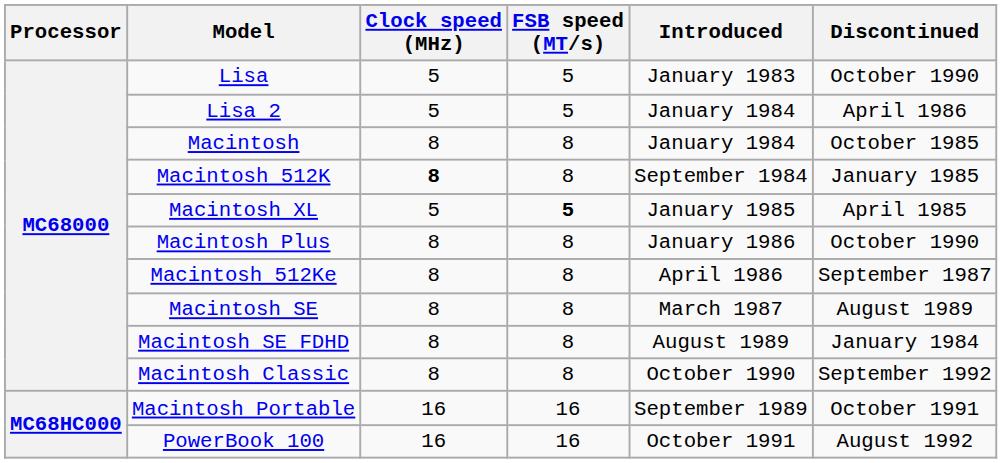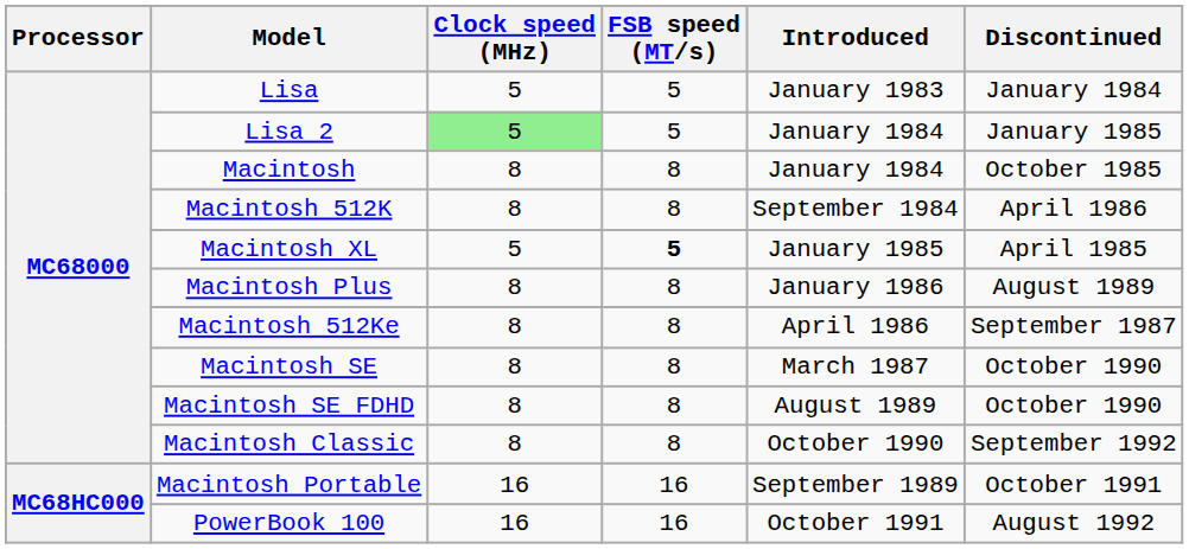Lisa | Discontinued: October 1990 -> January 1984
Lisa 2 | Clock speed (MHz): no background -> lightgreen background
Lisa 2 | Discontinued: April 1986 -> January 1985
Macintosh 512K | Clock speed (MHz): bold -> normal
Macintosh 512K | Discontinued: January 1985 -> April 1986
Macintosh Plus | Discontinued: October 1990 -> August 1989
Macintosh SE | Discontinued: August 1989 -> October 1990
Macintosh SE FDHD | Discontinued: January 1984 -> October 1990
